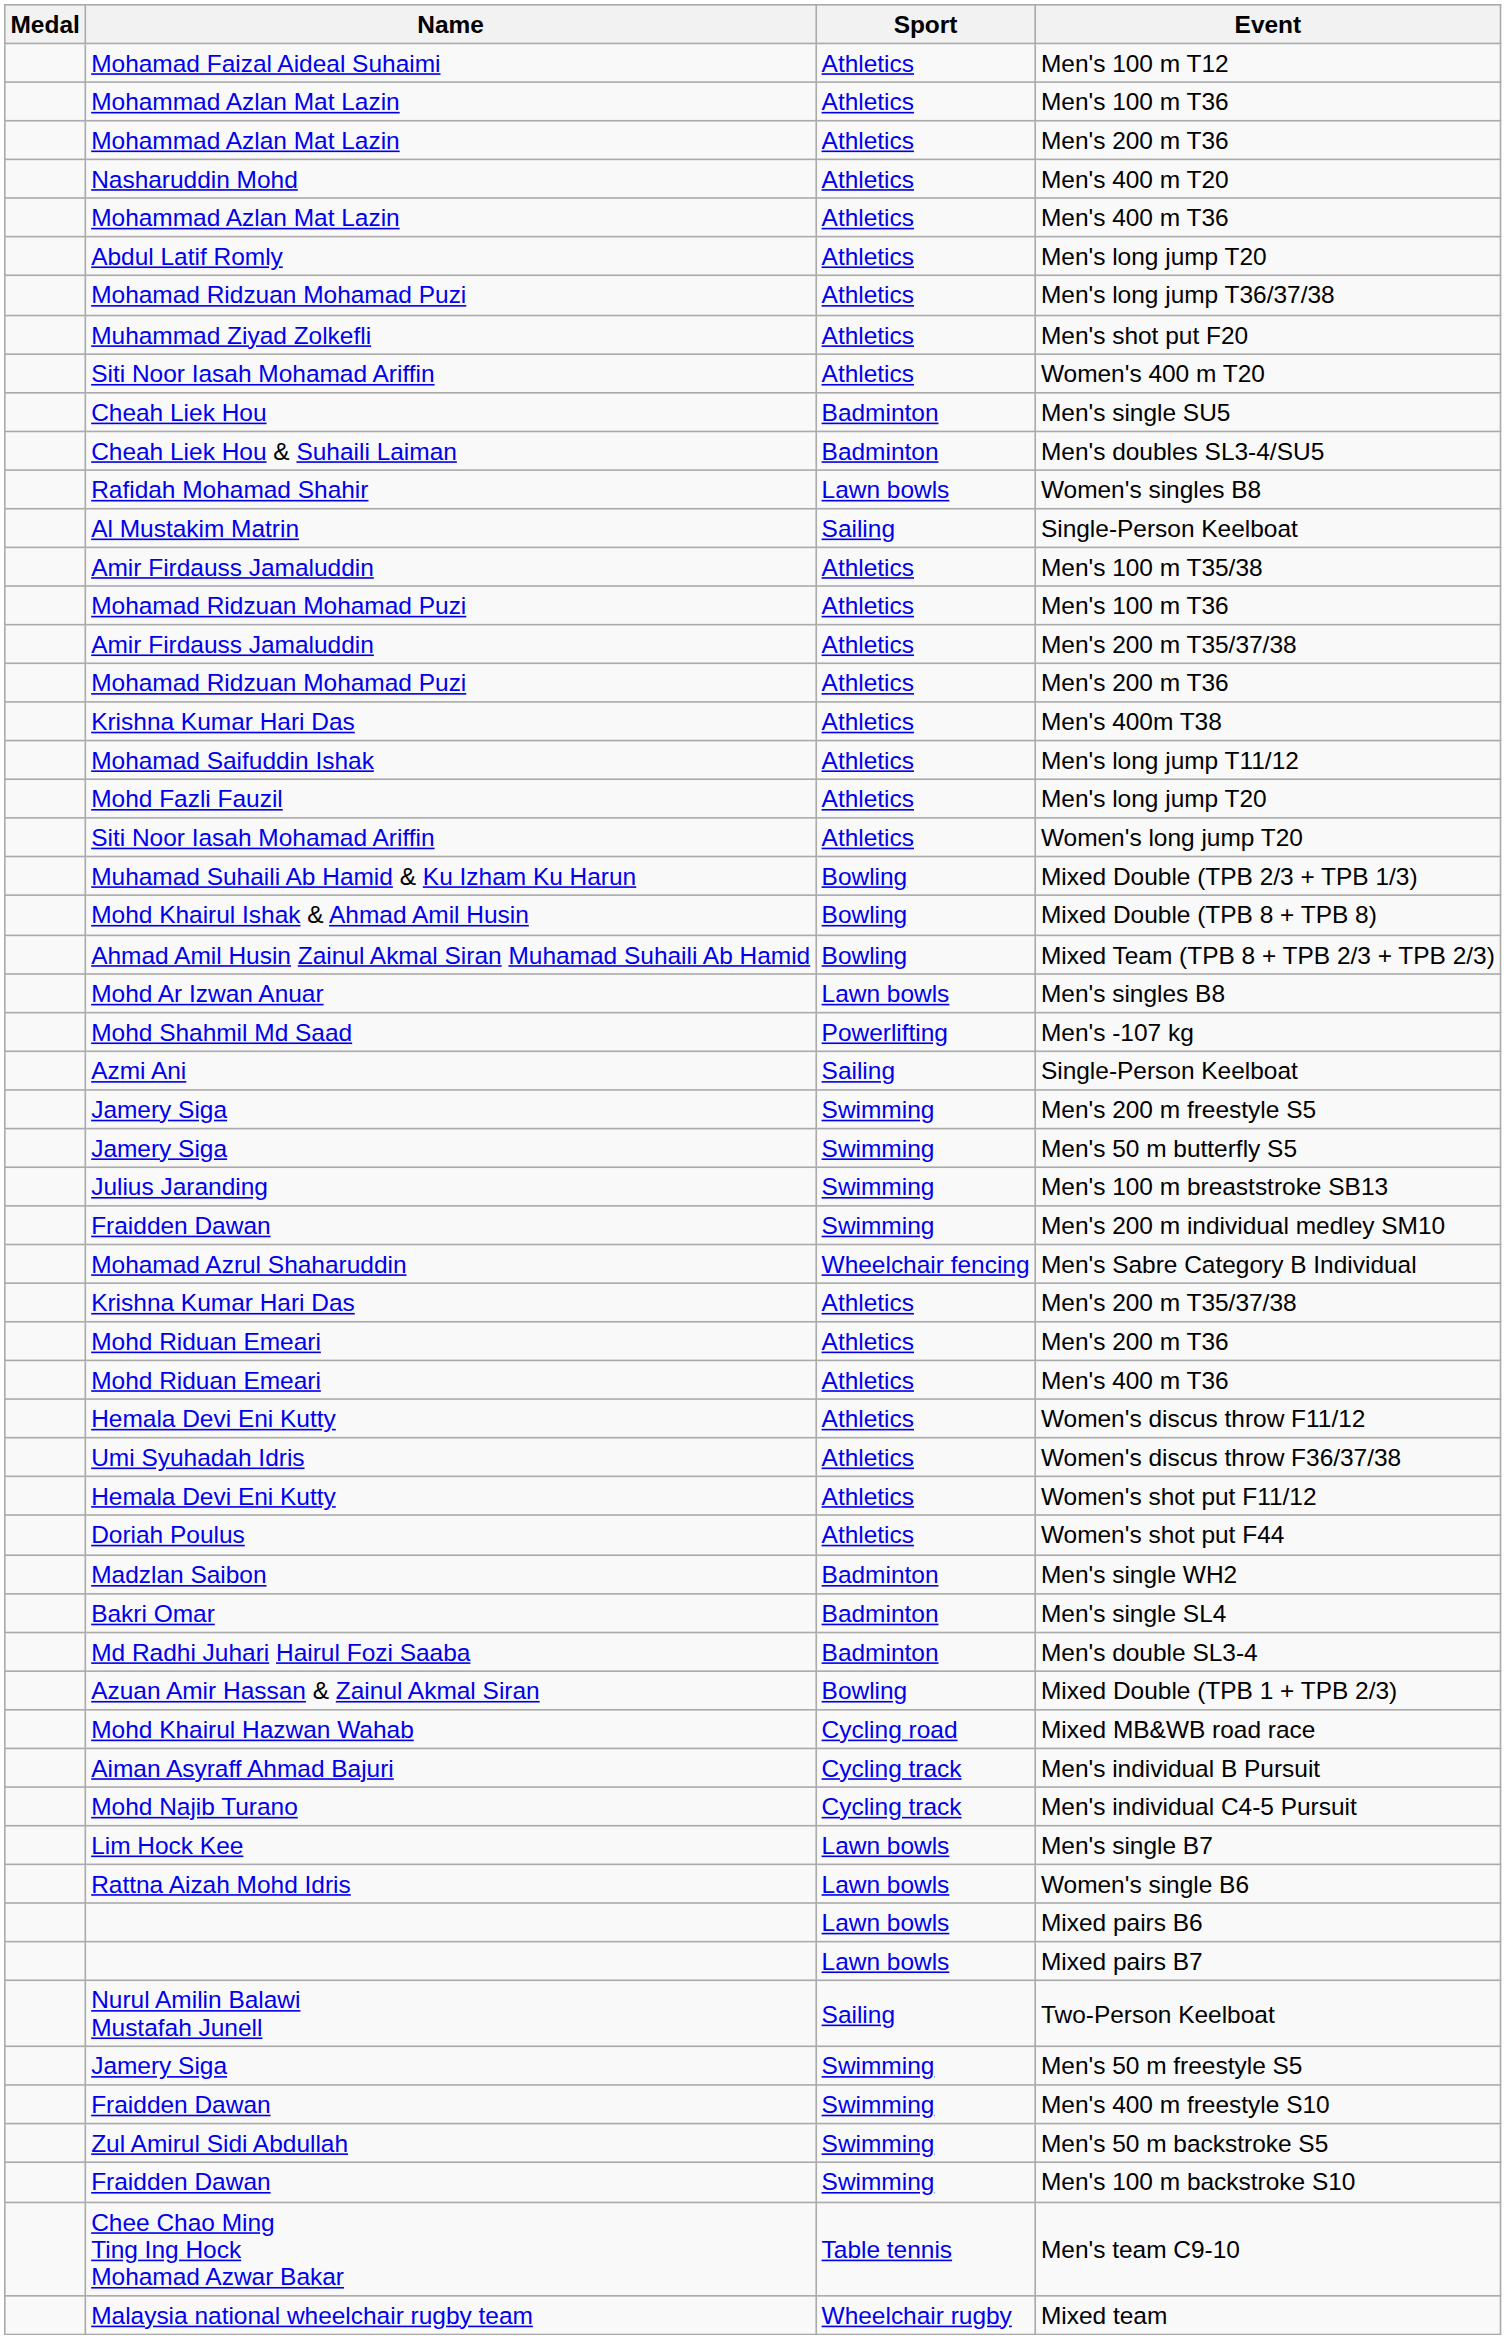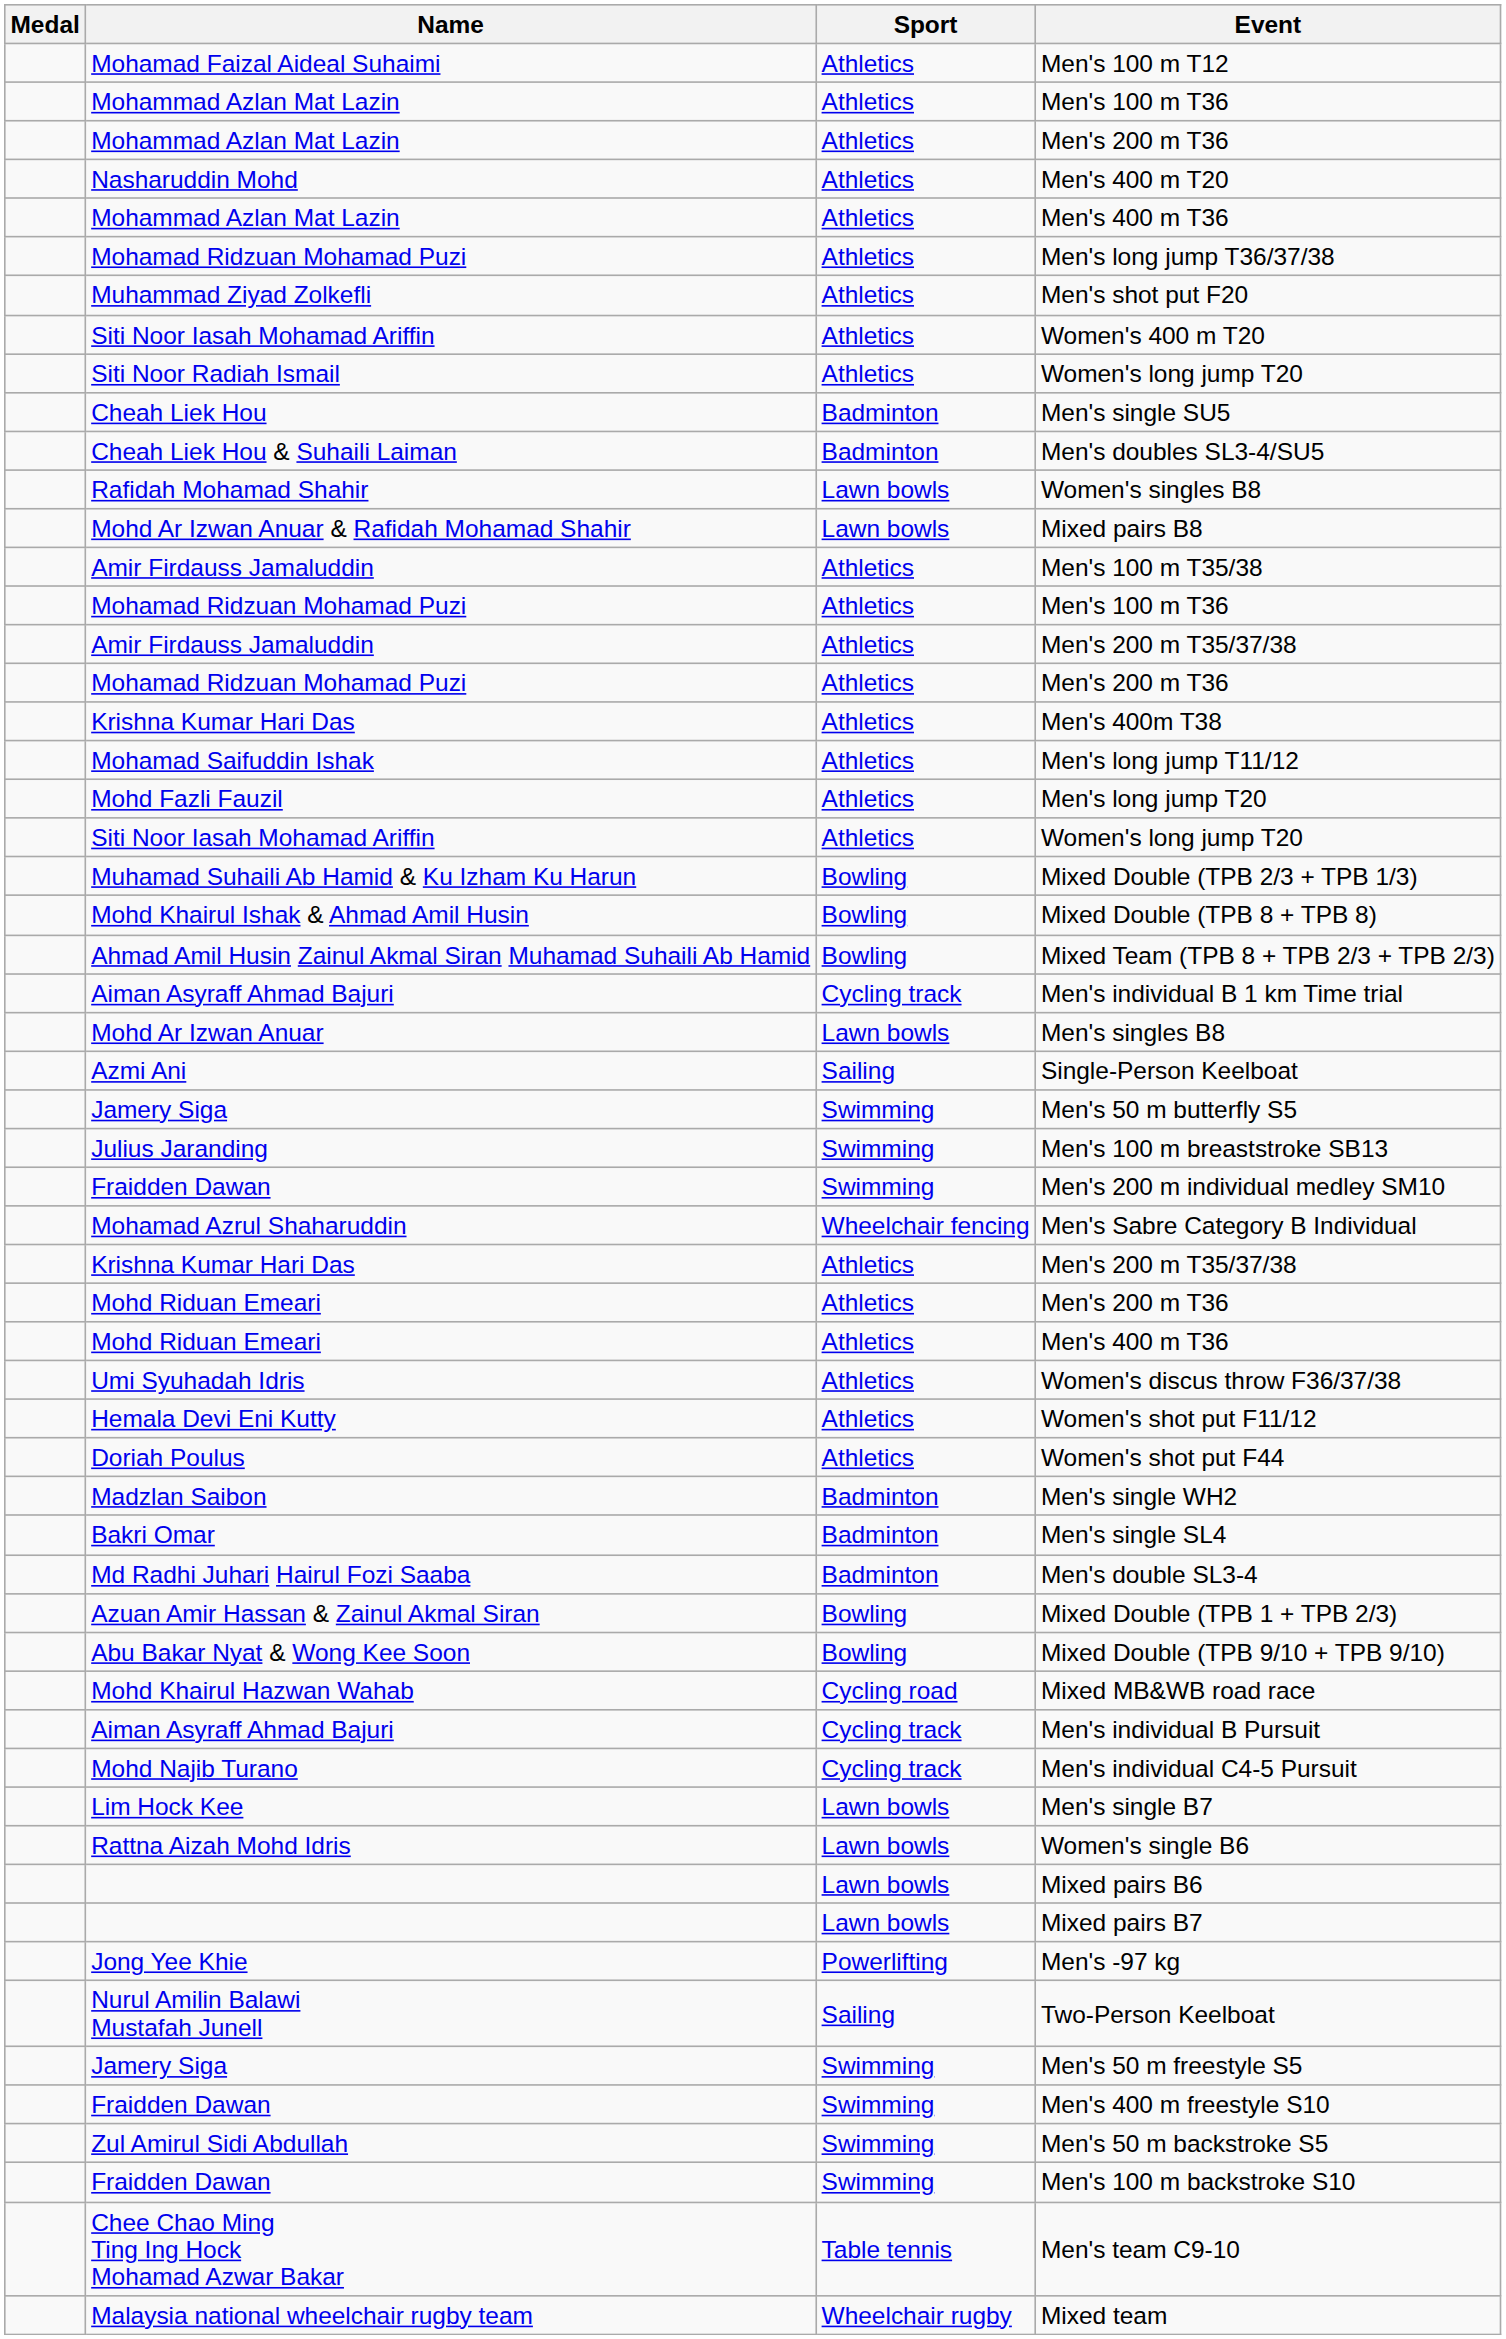- row: Abdul Latif Romly | Athletics | Men's long jump T20
+ row: Siti Noor Radiah Ismail | Athletics | Women's long jump T20
+ row: Mohd Ar Izwan Anuar & Rafidah Mohamad Shahir | Lawn bowls | Mixed pairs B8
- row: Al Mustakim Matrin | Sailing | Single-Person Keelboat
+ row: Aiman Asyraff Ahmad Bajuri | Cycling track | Men's individual B 1 km Time trial
- row: Mohd Shahmil Md Saad | Powerlifting | Men's -107 kg
- row: Jamery Siga | Swimming | Men's 200 m freestyle S5
- row: Hemala Devi Eni Kutty | Athletics | Women's discus throw F11/12
+ row: Abu Bakar Nyat & Wong Kee Soon | Bowling | Mixed Double (TPB 9/10 + TPB 9/10)
+ row: Jong Yee Khie | Powerlifting | Men's -97 kg
